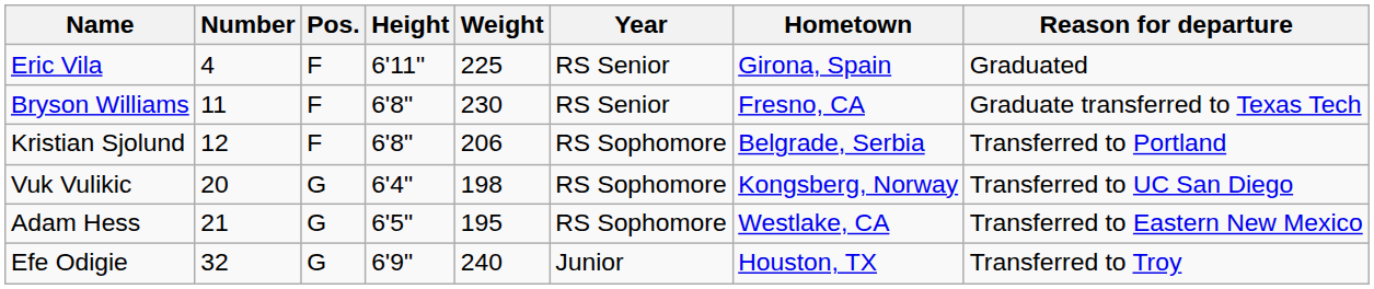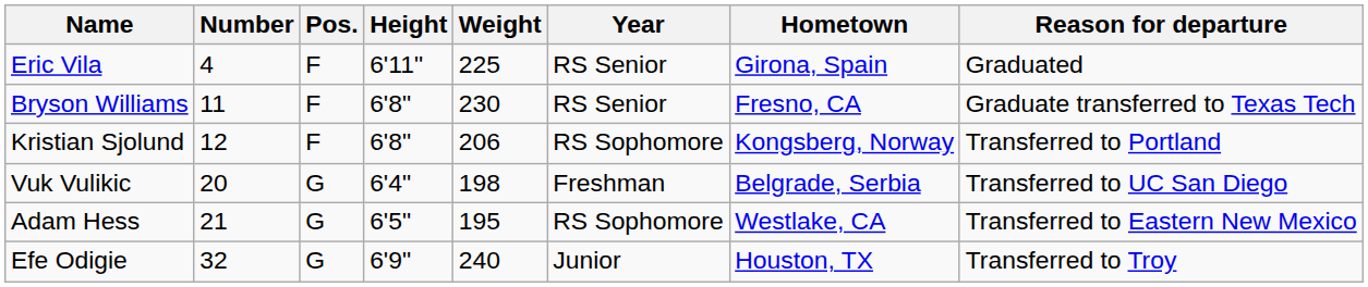Kristian Sjolund | Hometown: Belgrade, Serbia -> Kongsberg, Norway
Vuk Vulikic | Year: RS Sophomore -> Freshman
Vuk Vulikic | Hometown: Kongsberg, Norway -> Belgrade, Serbia
